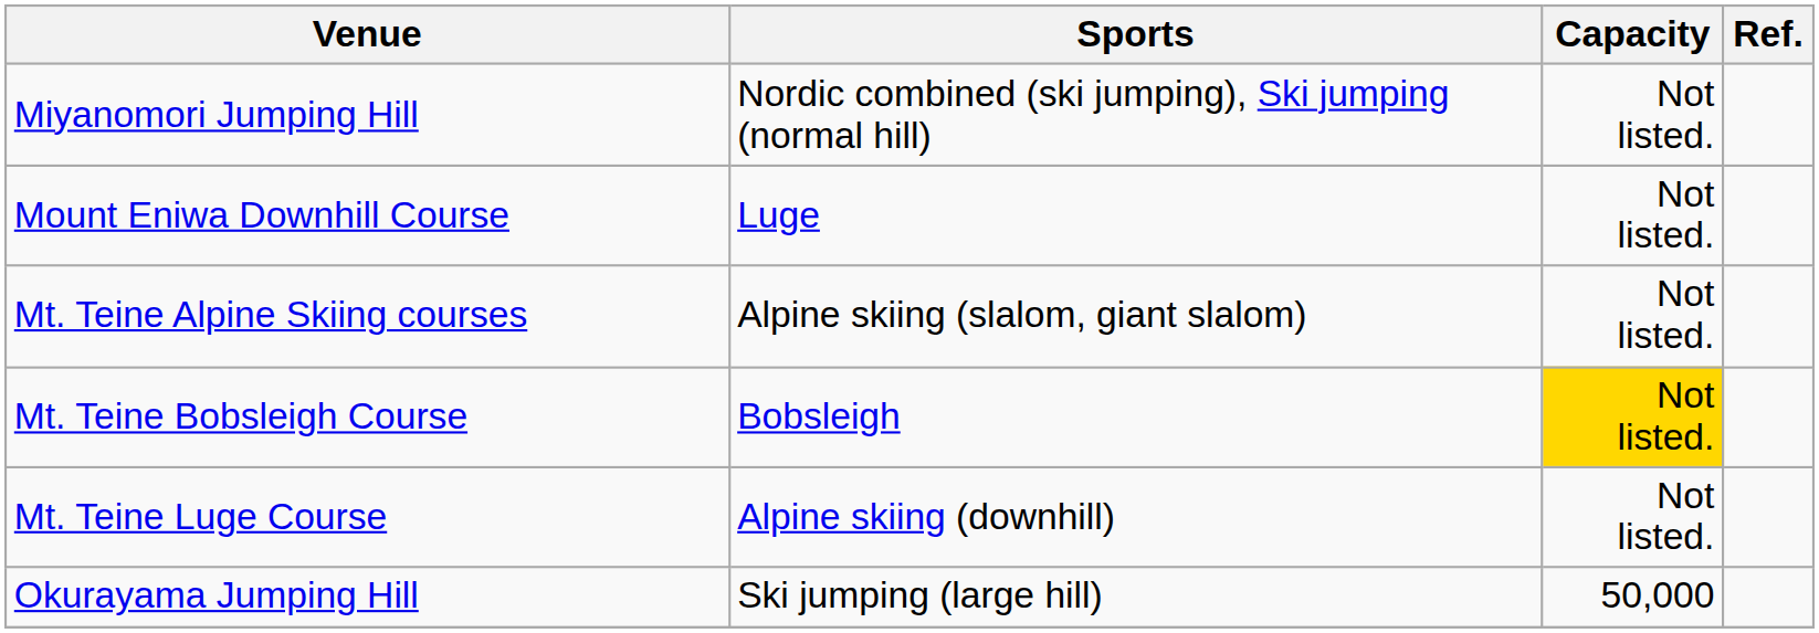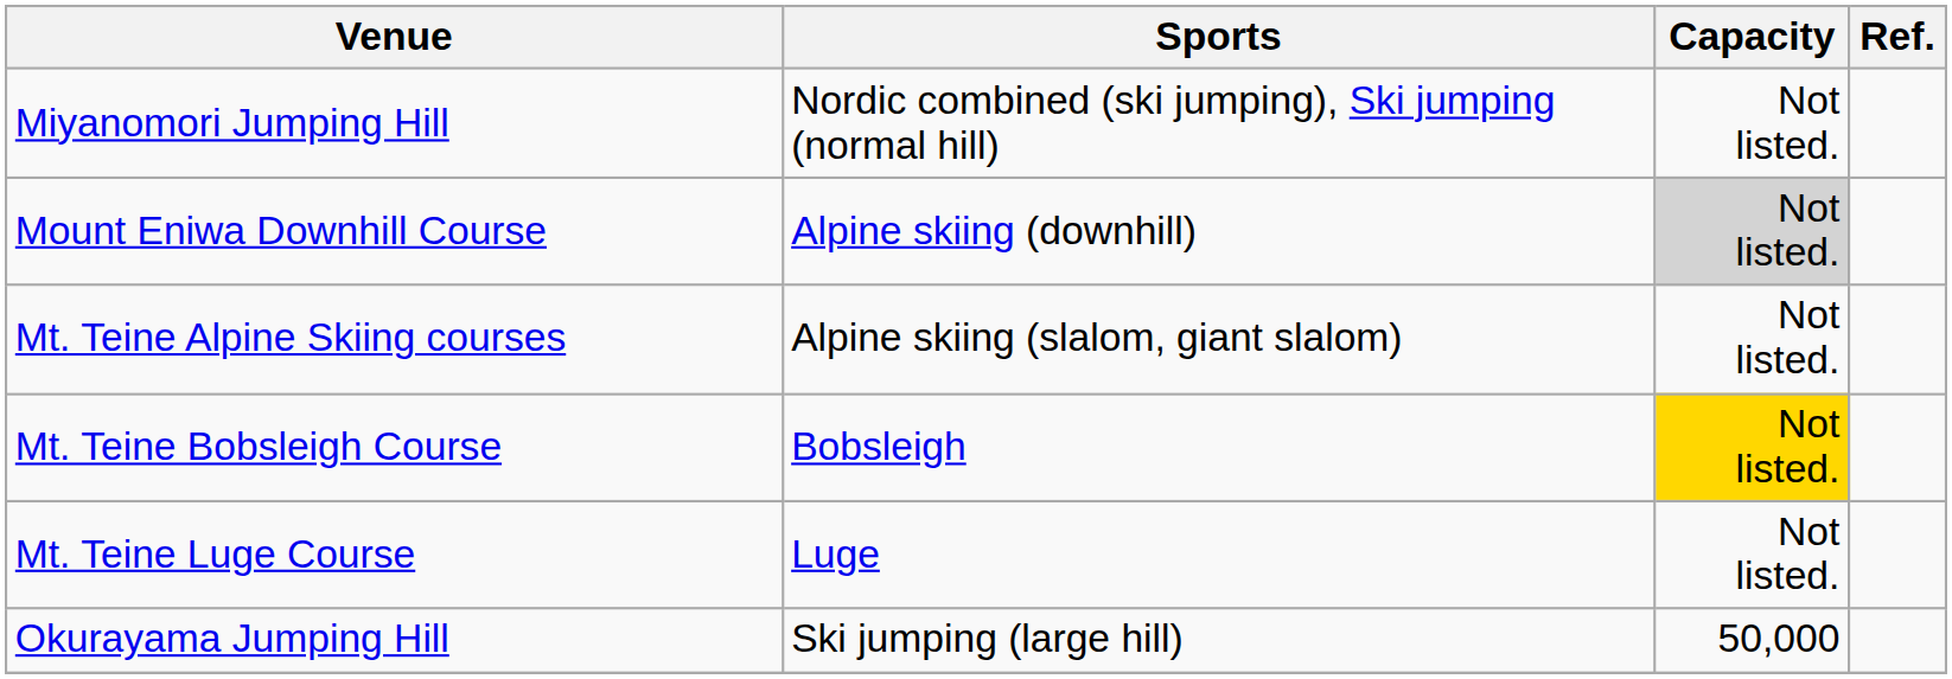Mount Eniwa Downhill Course | Sports: Luge -> Alpine skiing (downhill)
Mount Eniwa Downhill Course | Capacity: no background -> lightgrey background
Mt. Teine Luge Course | Sports: Alpine skiing (downhill) -> Luge
